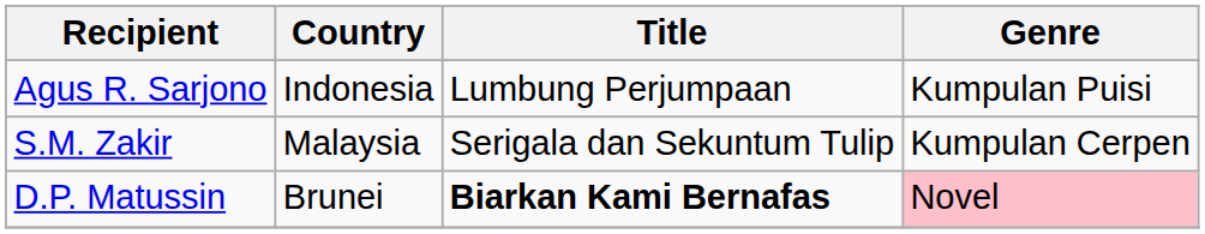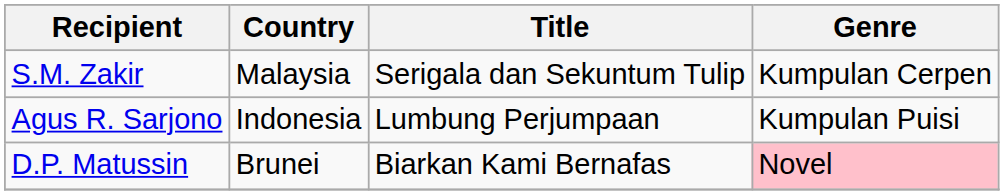rows swapped: S.M. Zakir <-> Agus R. Sarjono
D.P. Matussin | Title: bold -> normal
